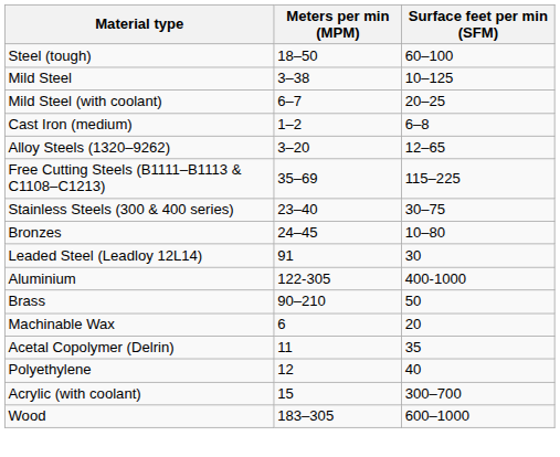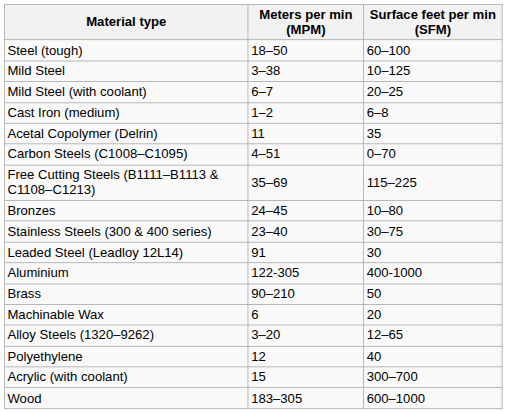rows swapped: Alloy Steels (1320–9262) <-> Acetal Copolymer (Delrin)
+ row: Carbon Steels (C1008–C1095) | 4–51 | 0–70
rows swapped: Stainless Steels (300 & 400 series) <-> Bronzes
